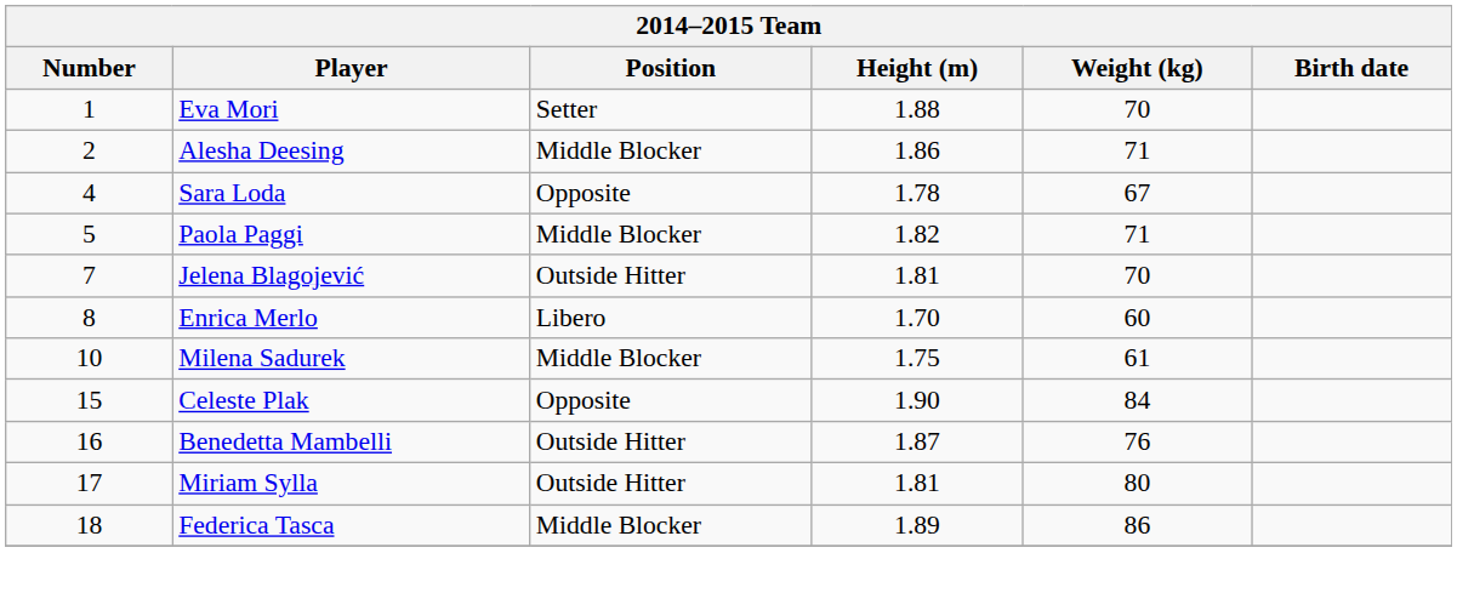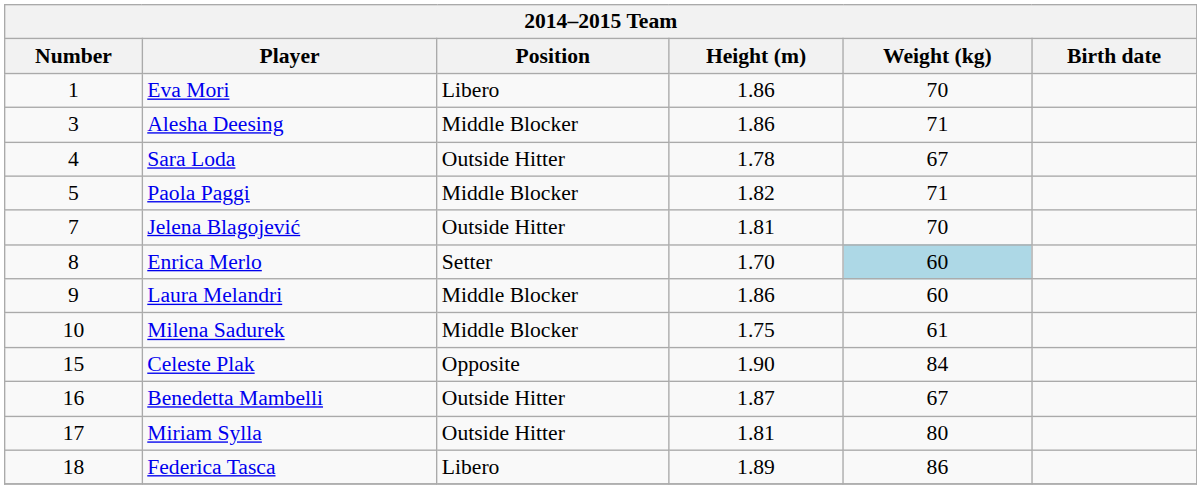Eva Mori | Position: Setter -> Libero
Eva Mori | Height (m): 1.88 -> 1.86
Alesha Deesing | Number: 2 -> 3
Sara Loda | Position: Opposite -> Outside Hitter
Enrica Merlo | Position: Libero -> Setter
Enrica Merlo | Weight (kg): no background -> lightblue background
+ row: 9 | Laura Melandri | Middle Blocker | 1.86 | 60
Benedetta Mambelli | Weight (kg): 76 -> 67
Federica Tasca | Position: Middle Blocker -> Libero
